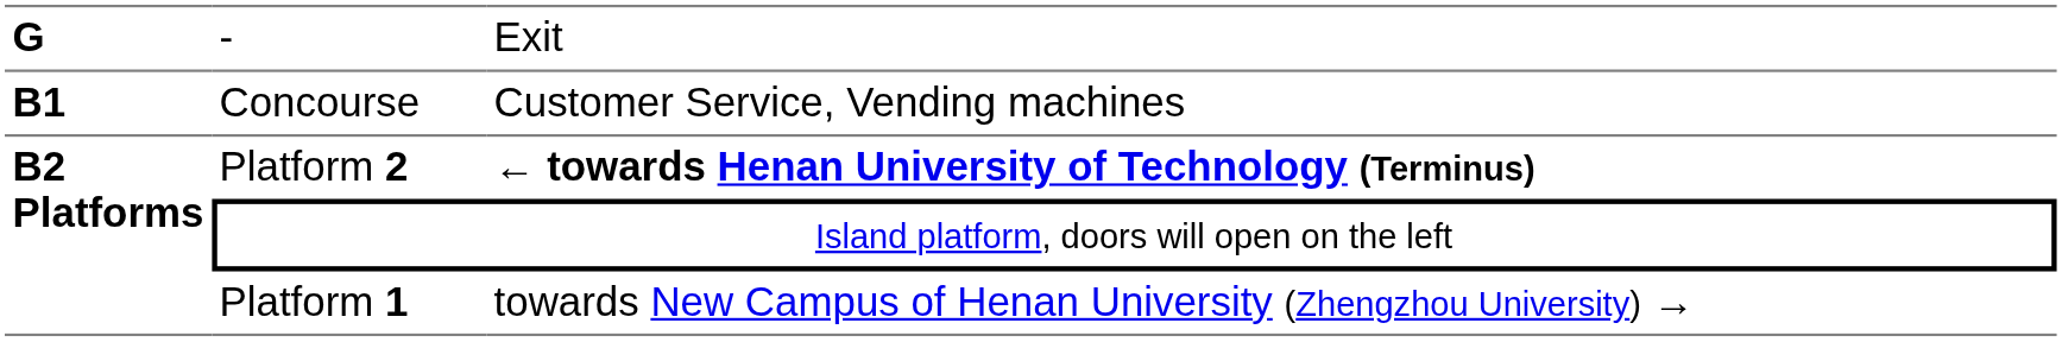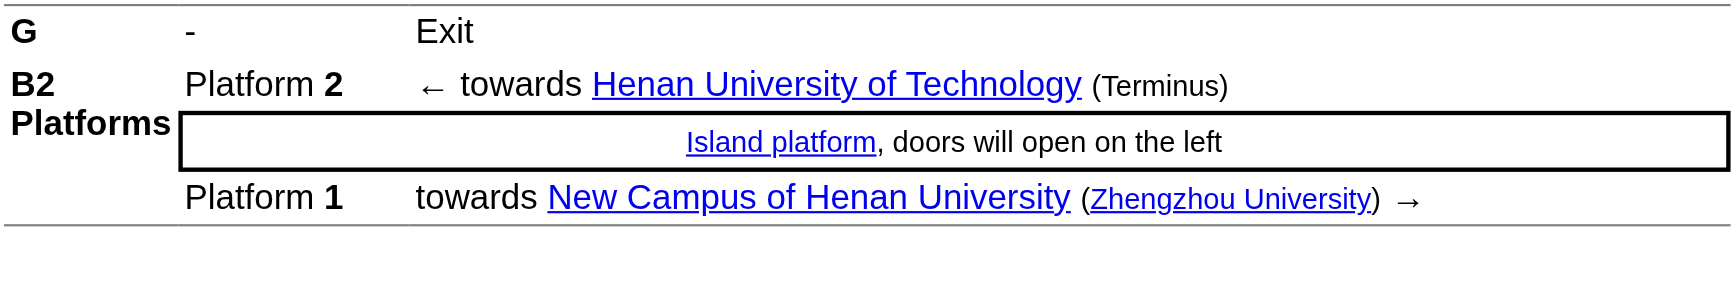- row: B1 | Concourse | Customer Service, Vending machines
Platform 2 | column 3: bold -> normal
